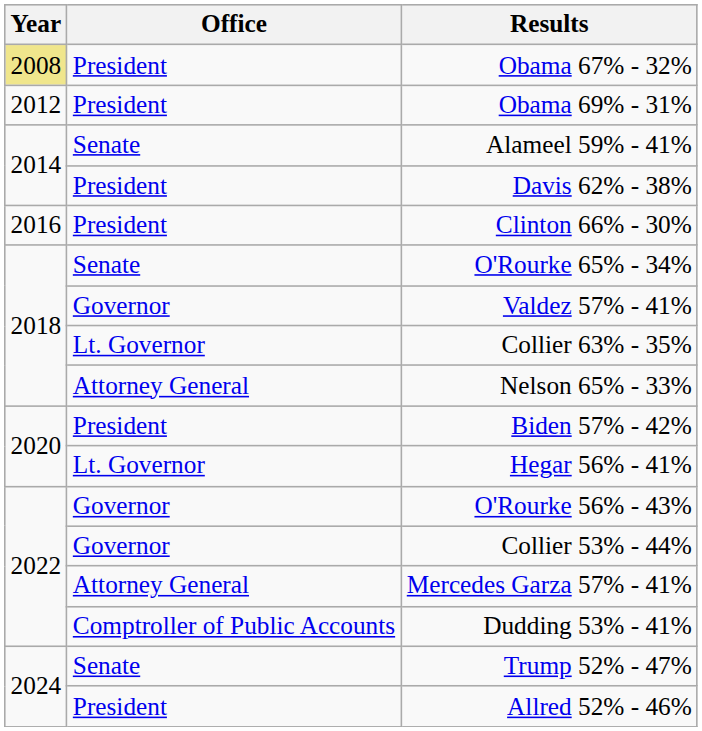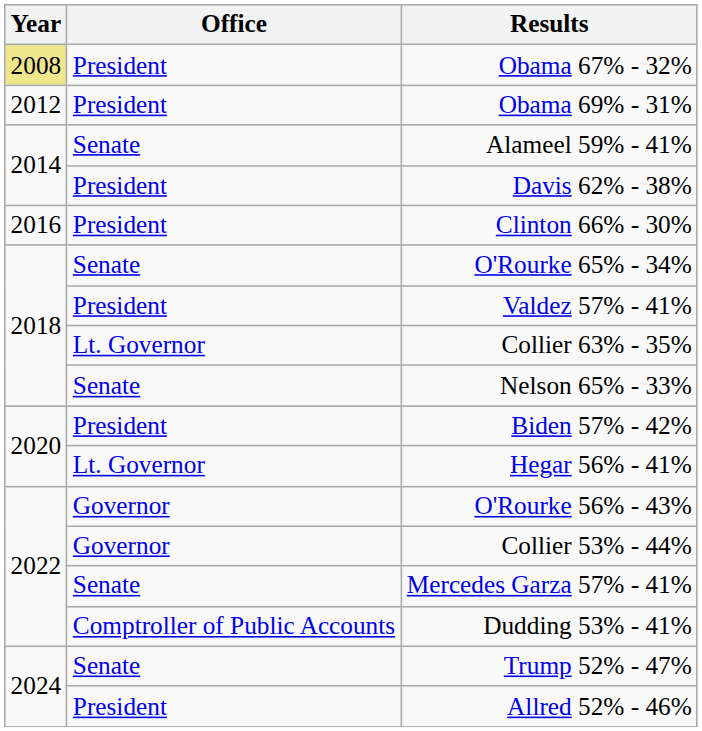Valdez 57% - 41% | Office: Governor -> President
Nelson 65% - 33% | Office: Attorney General -> Senate
Mercedes Garza 57% - 41% | Office: Attorney General -> Senate
